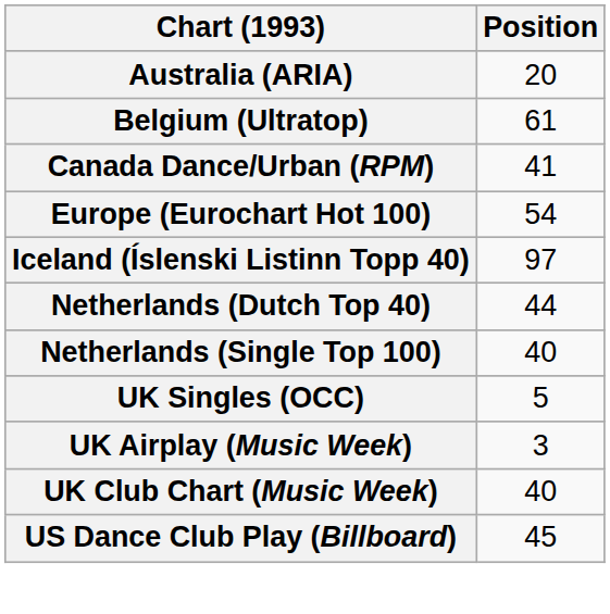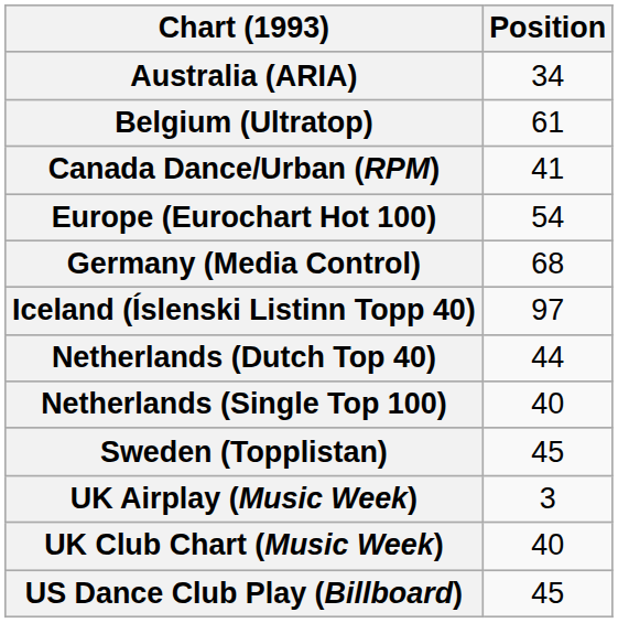Australia (ARIA) | Position: 20 -> 34
+ row: Germany (Media Control) | 68
+ row: Sweden (Topplistan) | 45
- row: UK Singles (OCC) | 5
